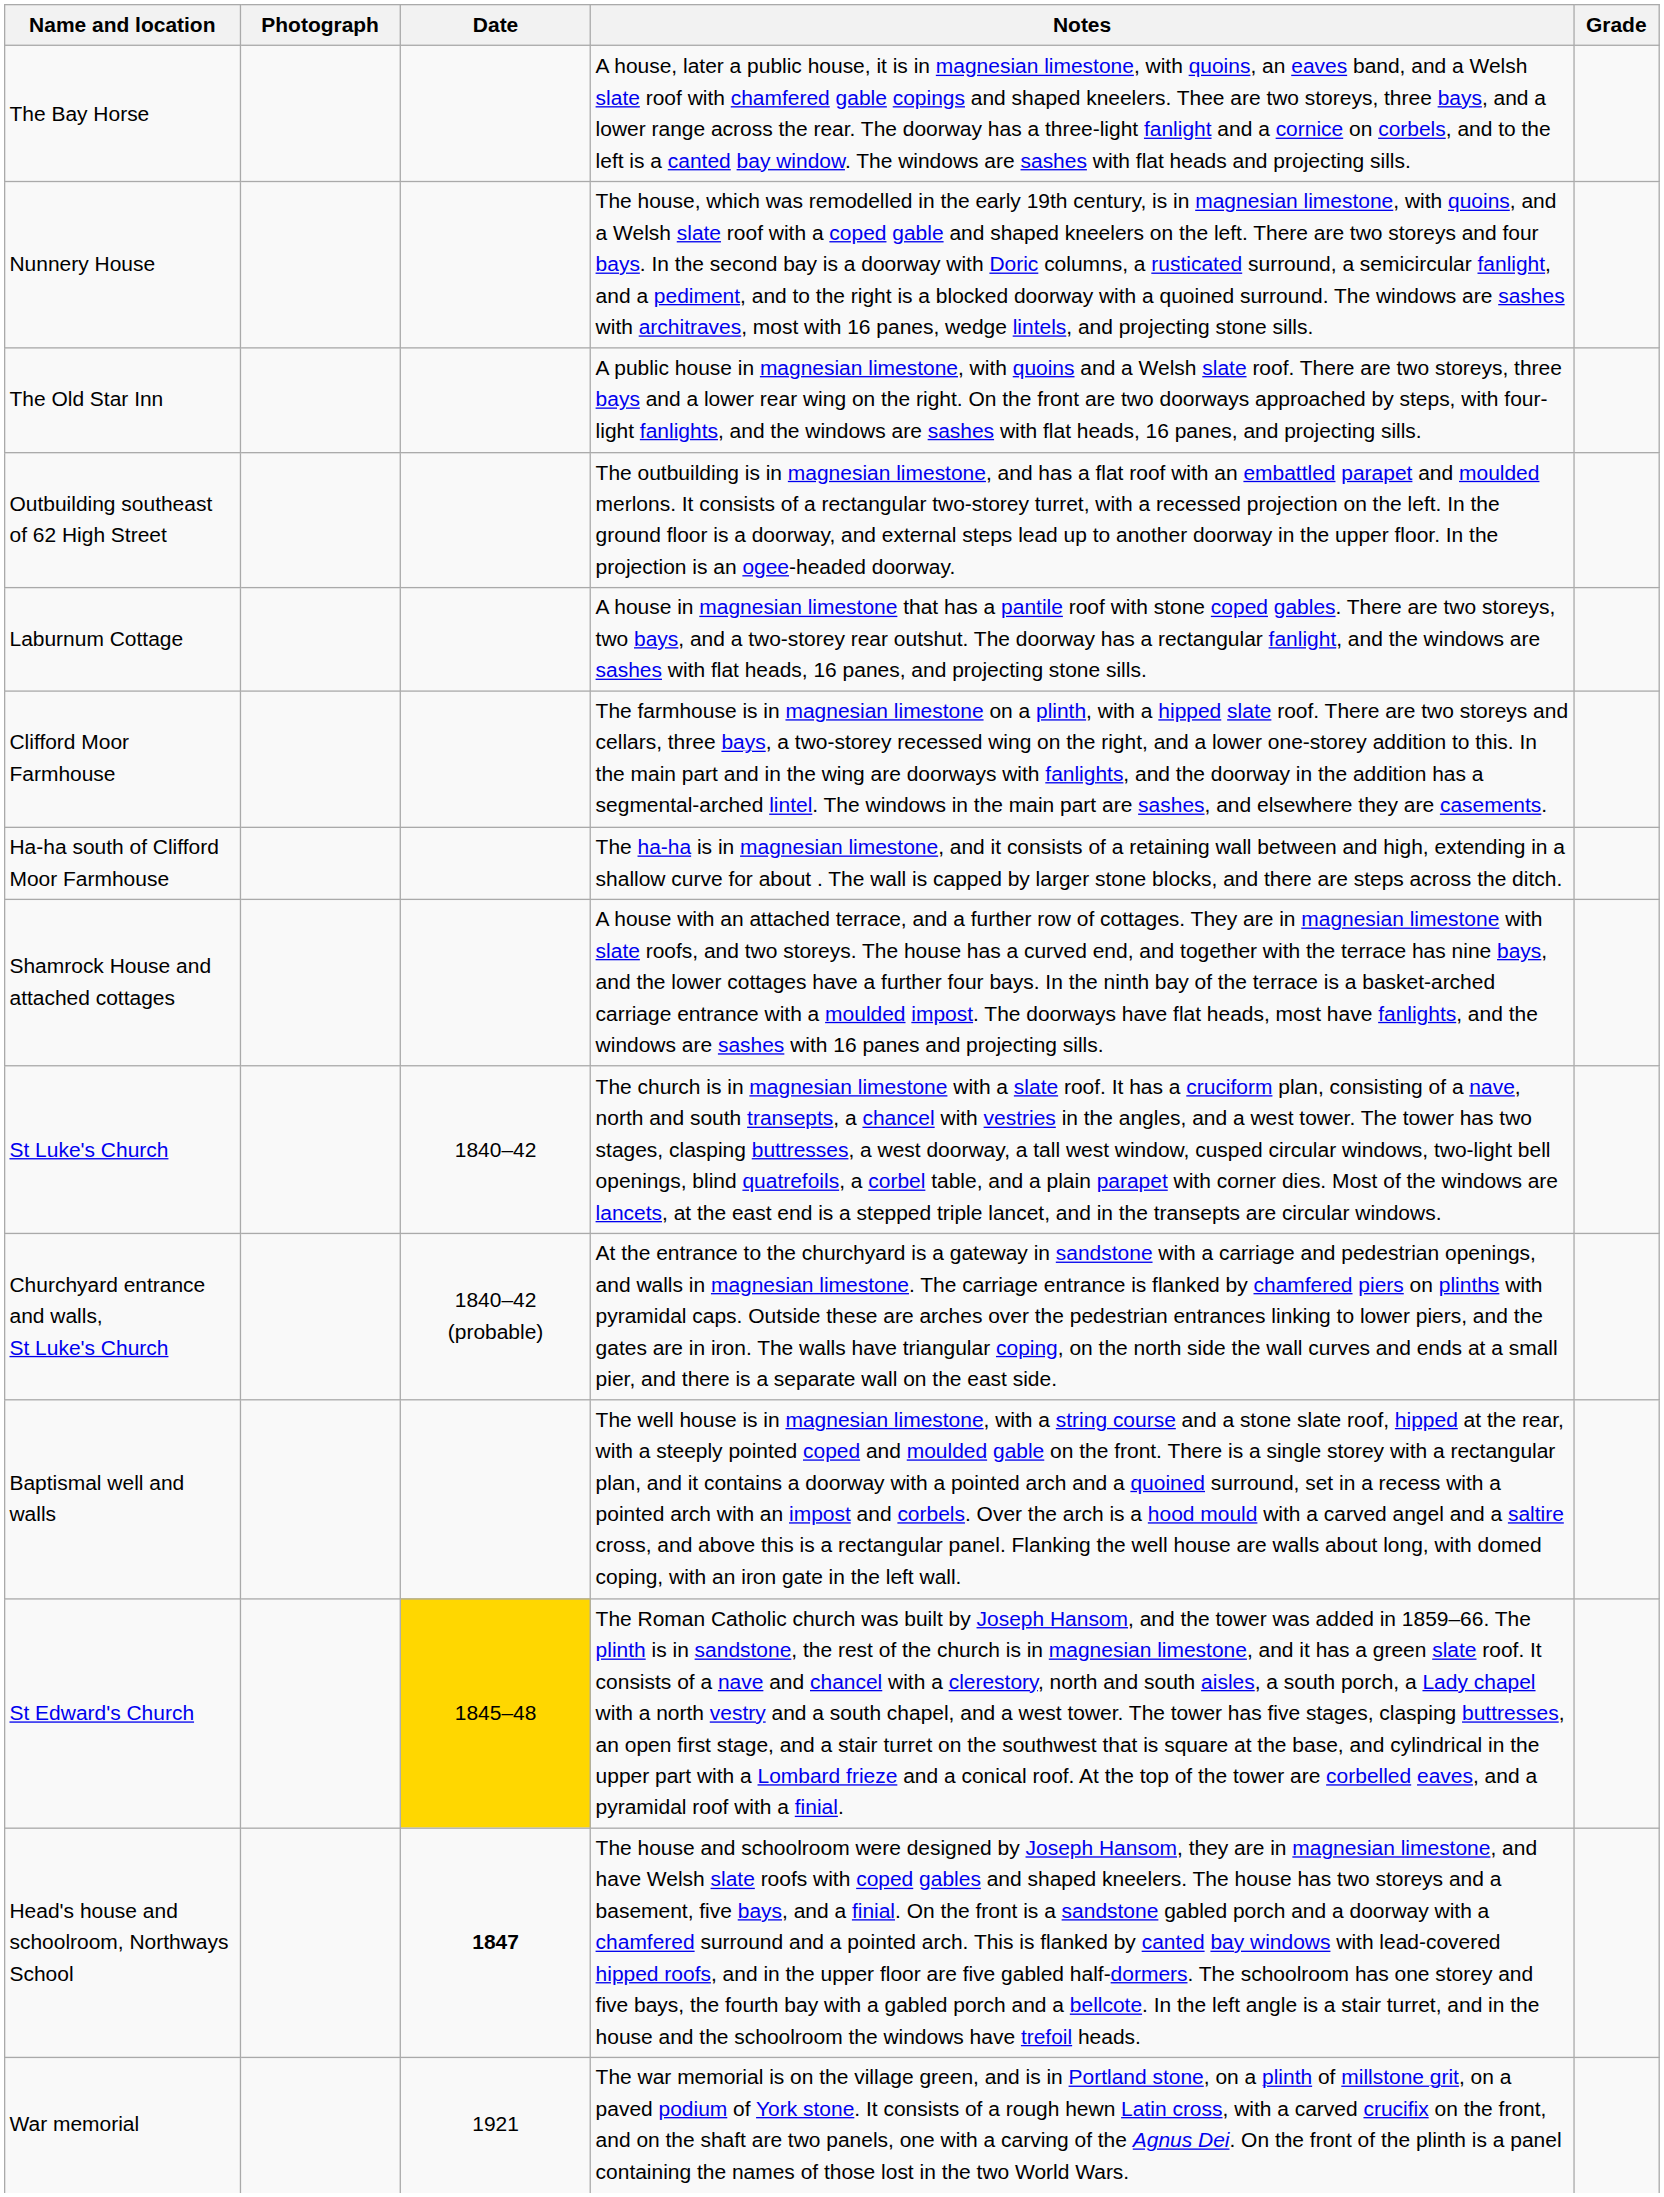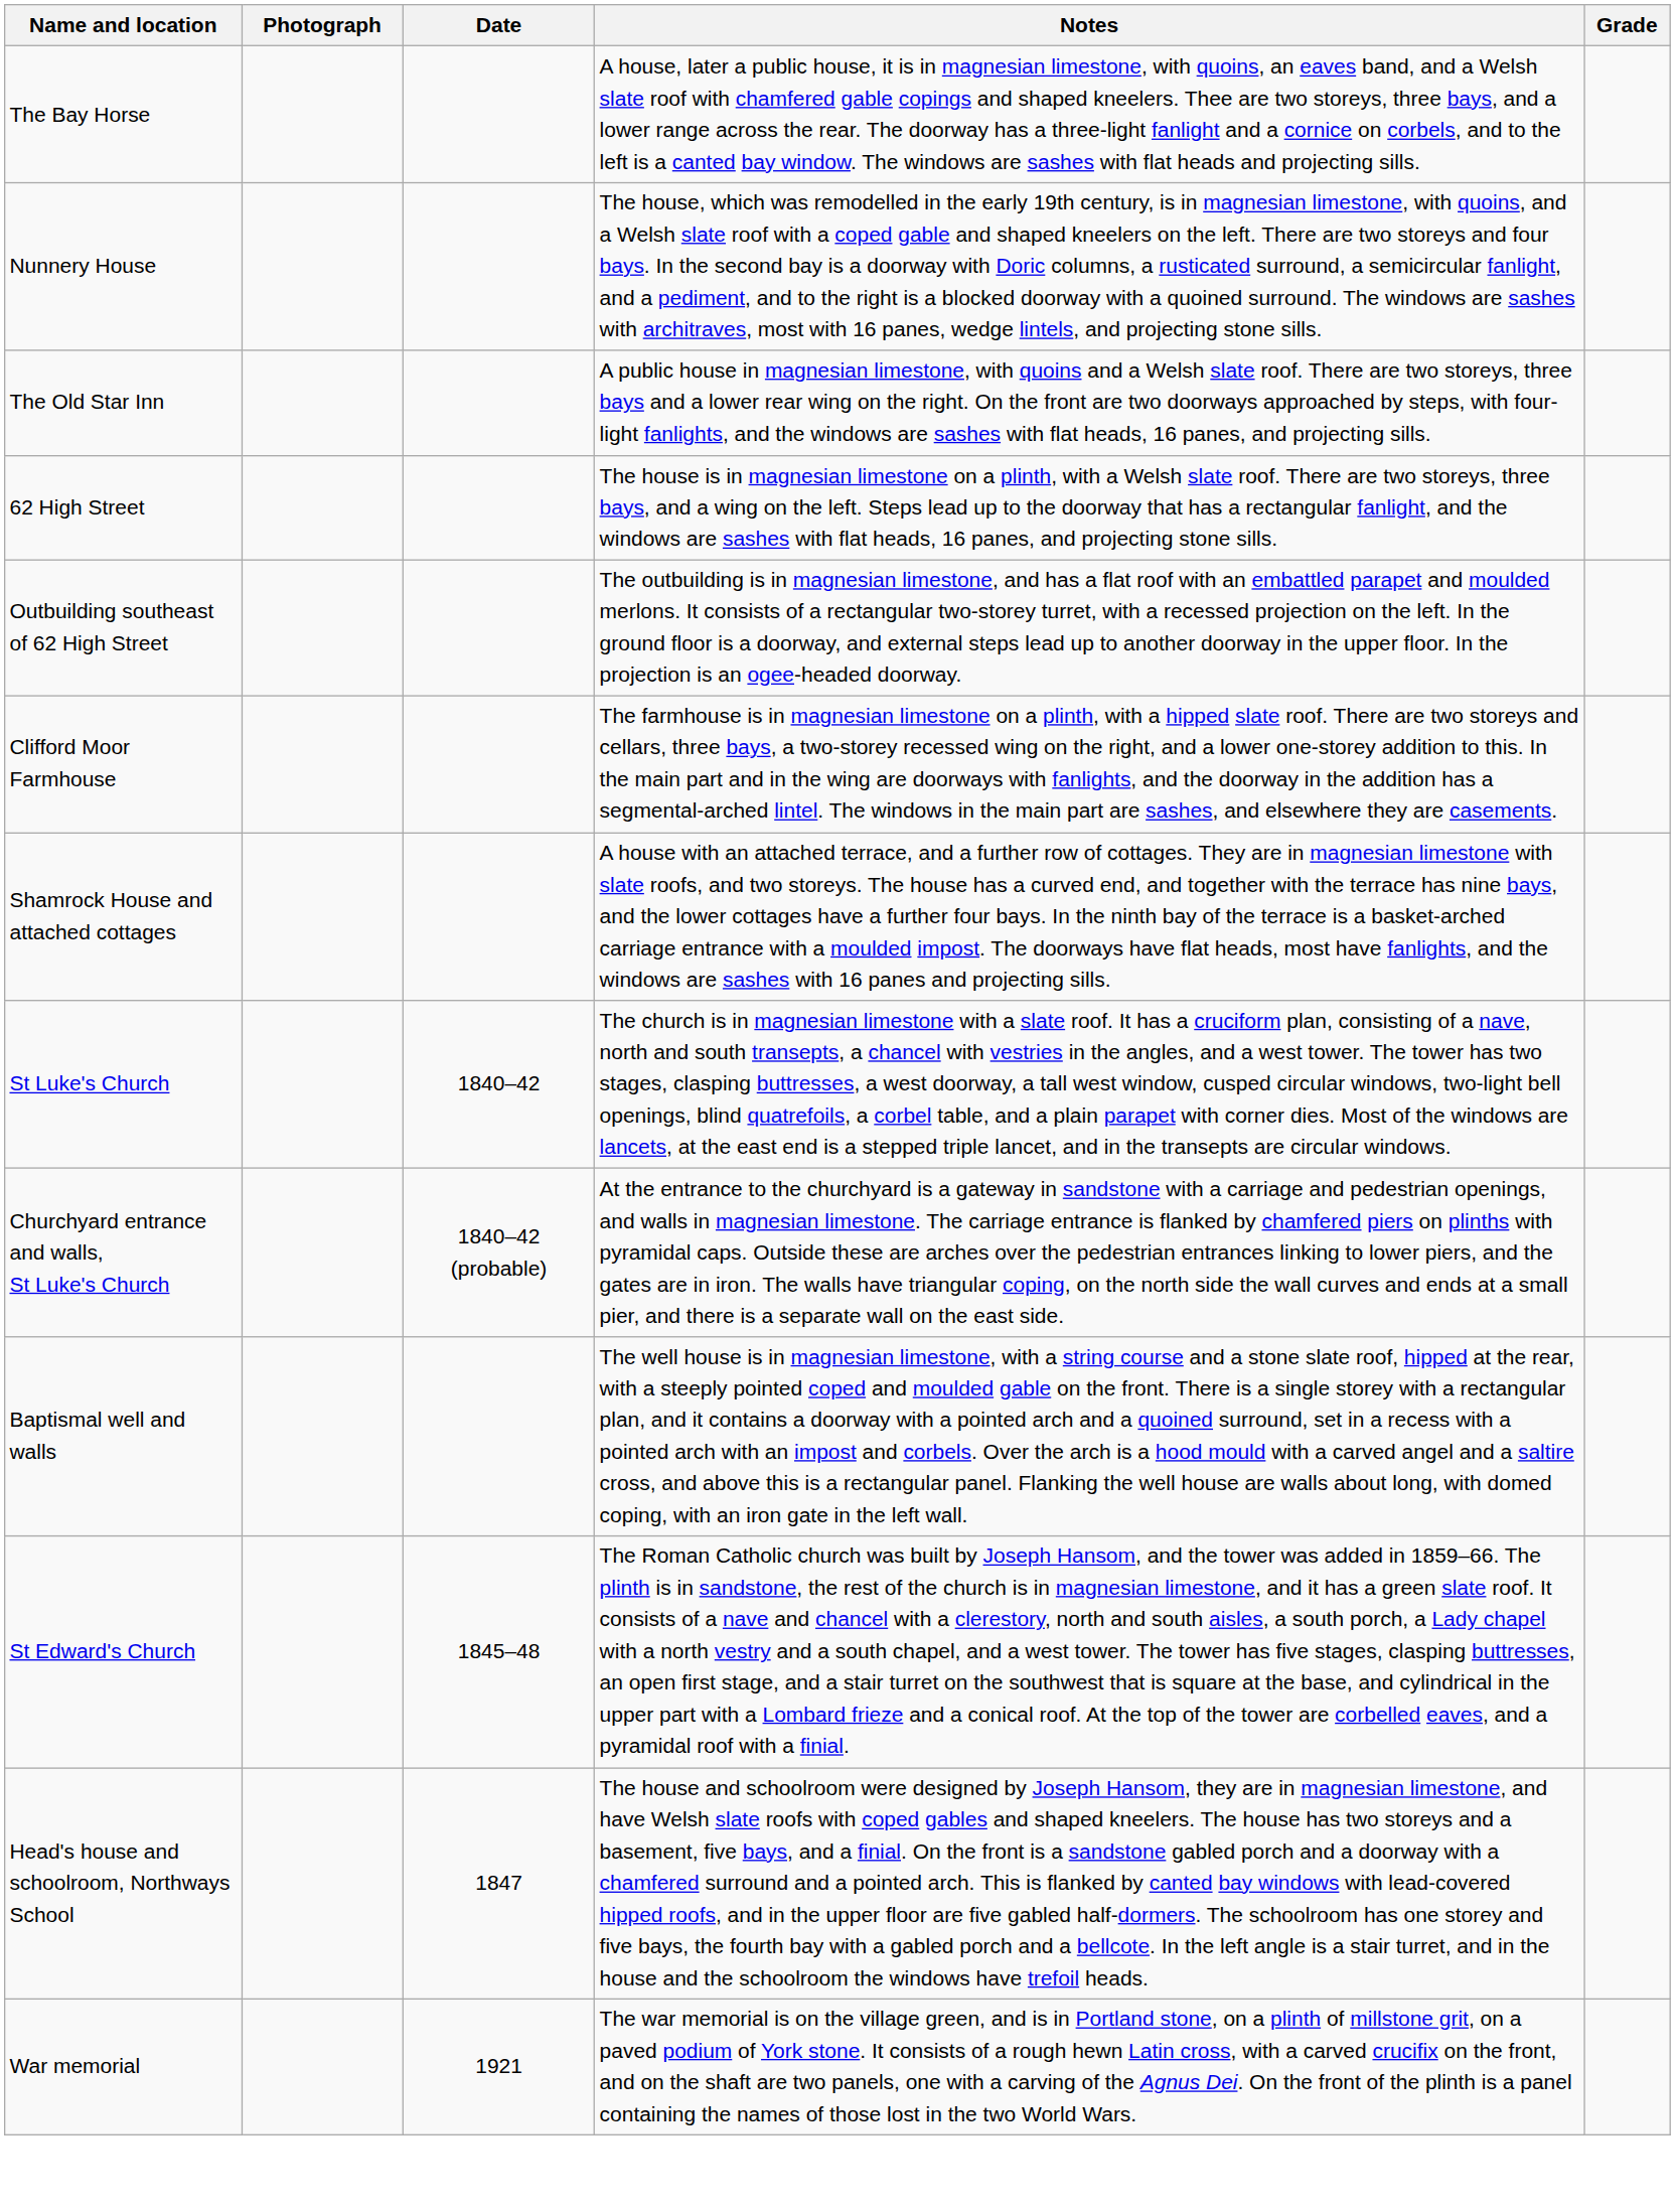+ row: 62 High Street | The house is in magnesian limestone on a plinth, with a Welsh slate roof. There are two storeys, three bays, and a wing on the left. Steps lead up to the doorway that has a rectangular fanlight, and the windows are sashes with flat heads, 16 panes, and projecting stone sills.
- row: Laburnum Cottage | A house in magnesian limestone that has a pantile roof with stone coped gables. There are two storeys, two bays, and a two-storey rear outshut. The doorway has a rectangular fanlight, and the windows are sashes with flat heads, 16 panes, and projecting stone sills.
- row: Ha-ha south of Clifford Moor Farmhouse | The ha-ha is in magnesian limestone, and it consists of a retaining wall between and high, extending in a shallow curve for about . The wall is capped by larger stone blocks, and there are steps across the ditch.
St Edward's Church | Date: gold background -> no background
Head's house and schoolroom, Northways School | Date: bold -> normal
